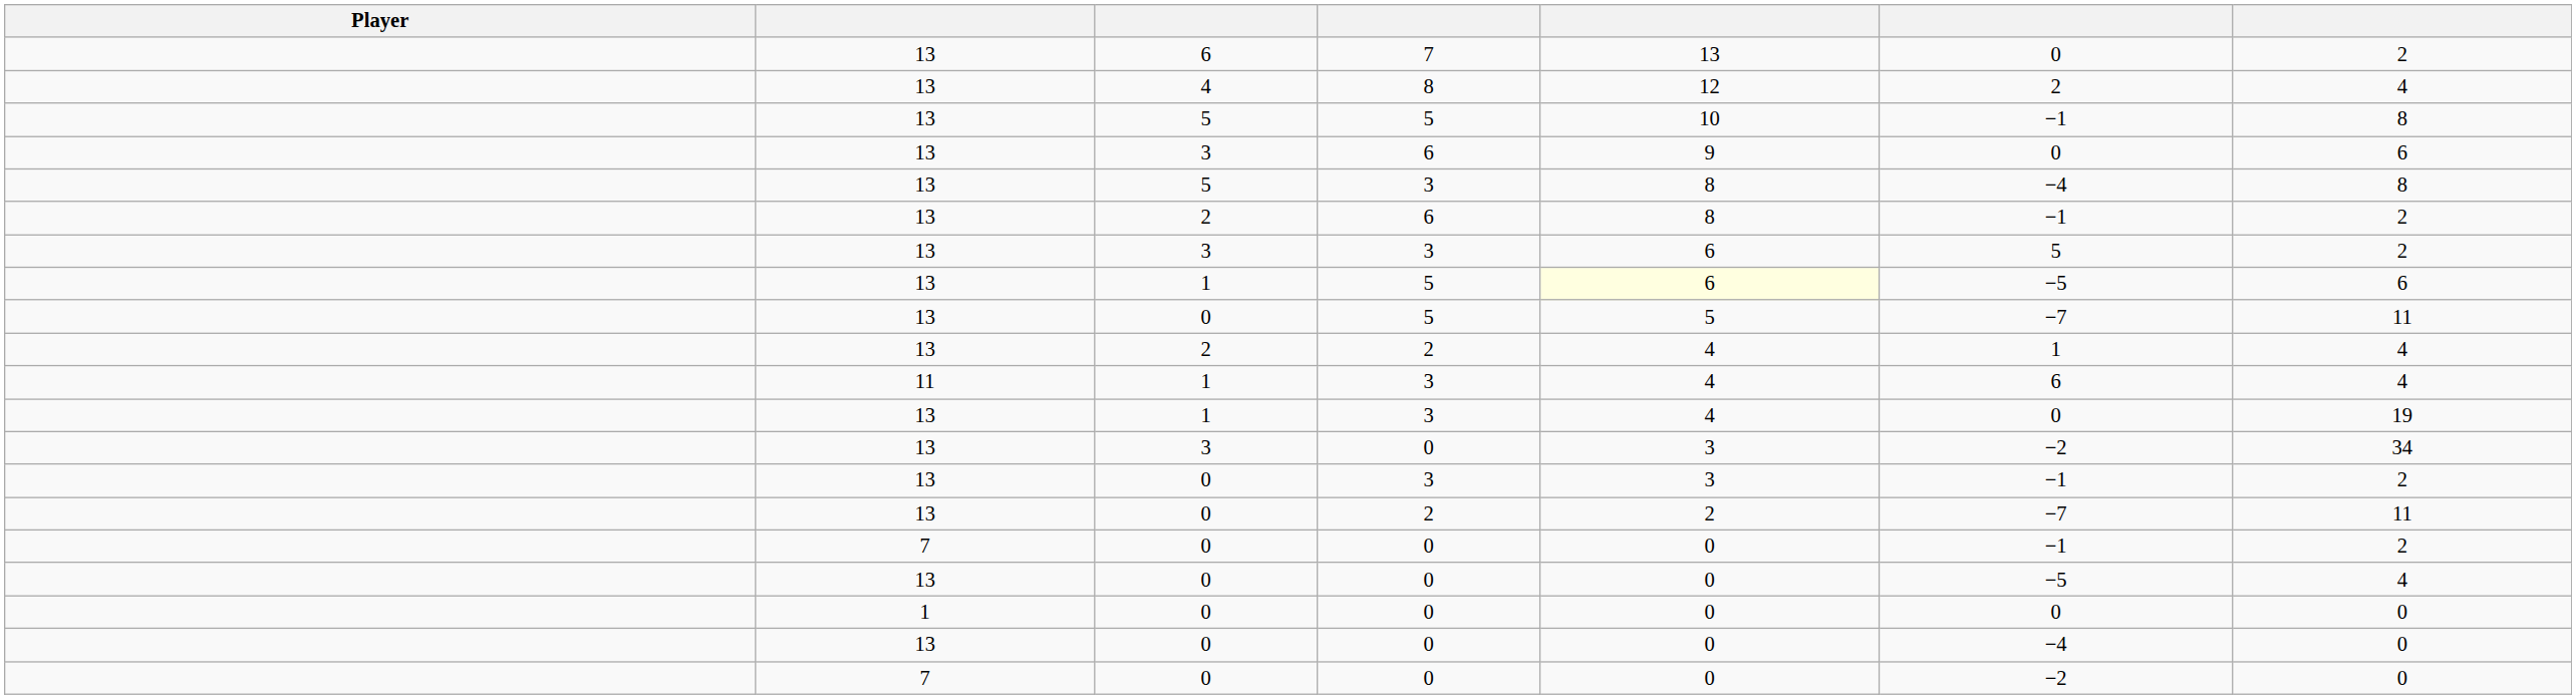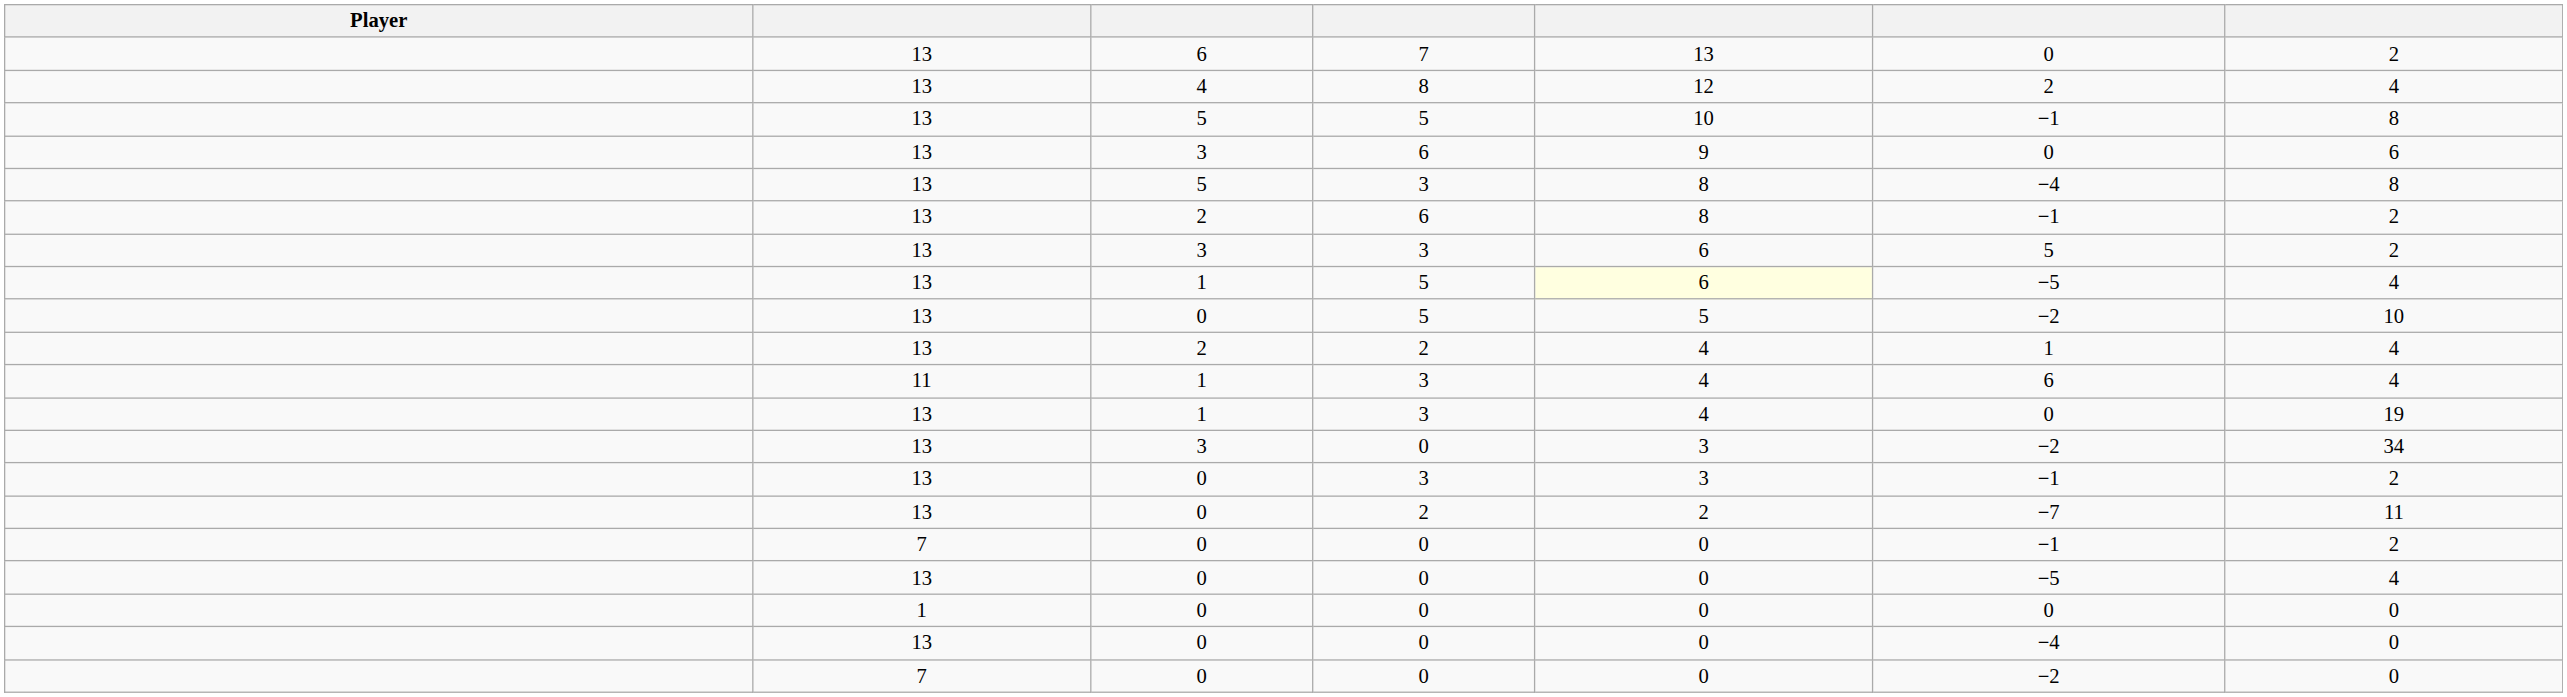1 / 5 | column 7: 6 -> 4
0 / 5 | column 6: −7 -> −2
0 / 5 | column 7: 11 -> 10
